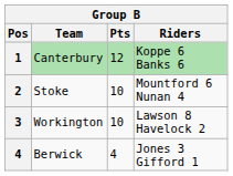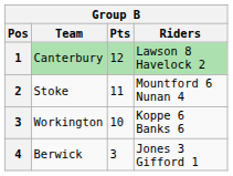Canterbury | Riders: Koppe 6 Banks 6 -> Lawson 8 Havelock 2
Stoke | Pts: 10 -> 11
Workington | Riders: Lawson 8 Havelock 2 -> Koppe 6 Banks 6
Berwick | Pts: 4 -> 3
